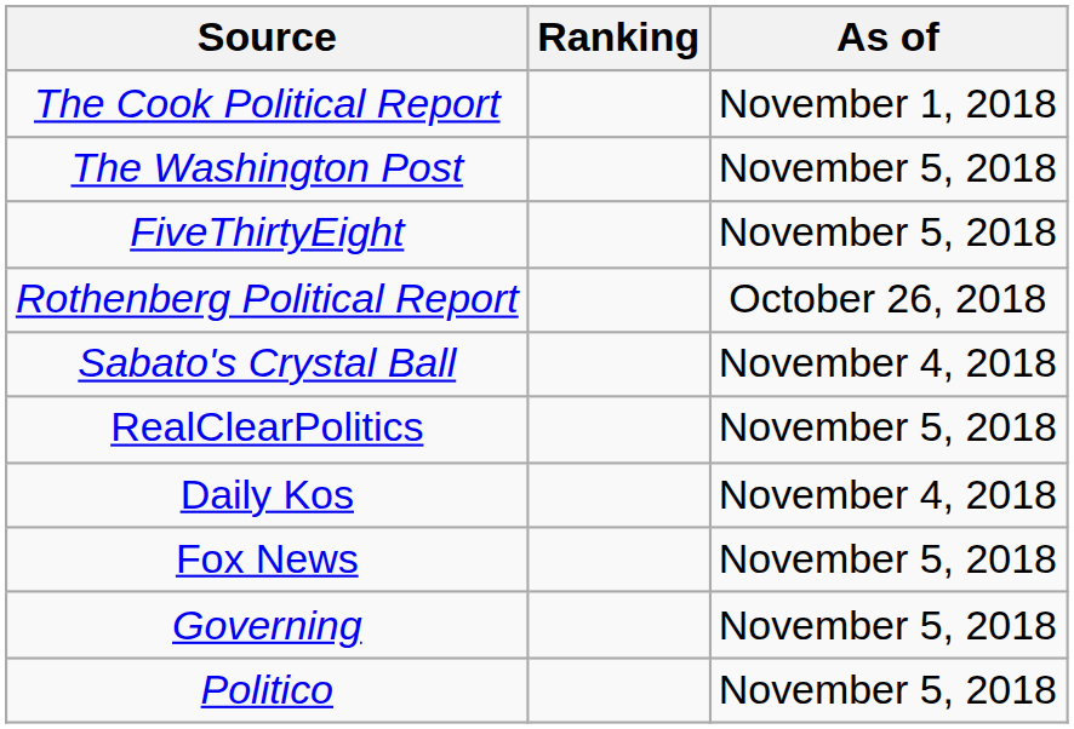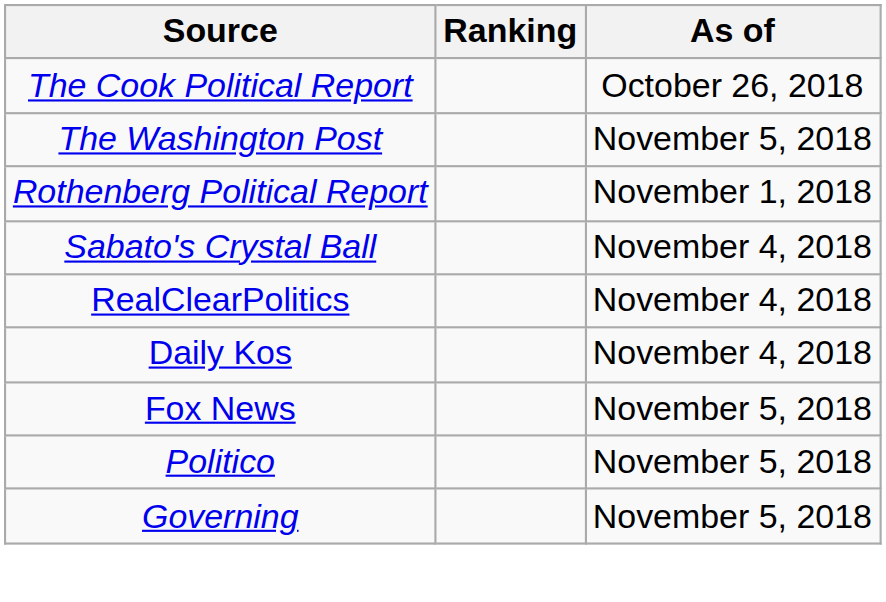The Cook Political Report | As of: November 1, 2018 -> October 26, 2018
- row: FiveThirtyEight | November 5, 2018
Rothenberg Political Report | As of: October 26, 2018 -> November 1, 2018
RealClearPolitics | As of: November 5, 2018 -> November 4, 2018
rows swapped: Politico <-> Governing
